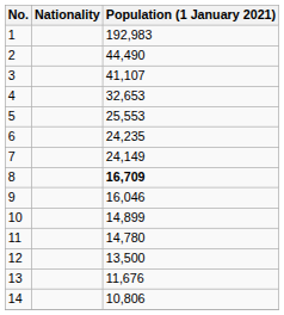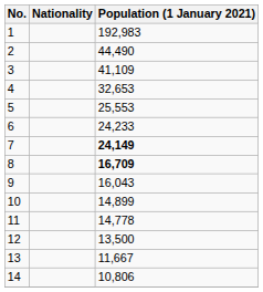3 | Population (1 January 2021): 41,107 -> 41,109
6 | Population (1 January 2021): 24,235 -> 24,233
7 | Population (1 January 2021): normal -> bold
9 | Population (1 January 2021): 16,046 -> 16,043
11 | Population (1 January 2021): 14,780 -> 14,778
13 | Population (1 January 2021): 11,676 -> 11,667
